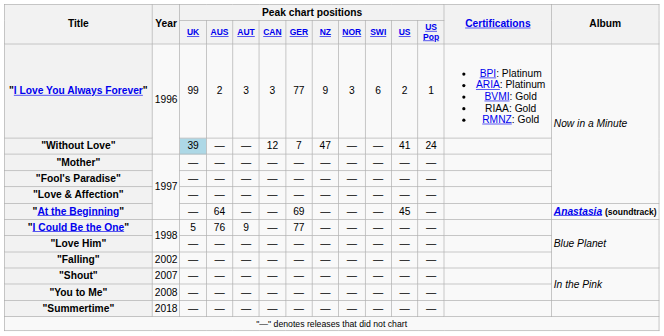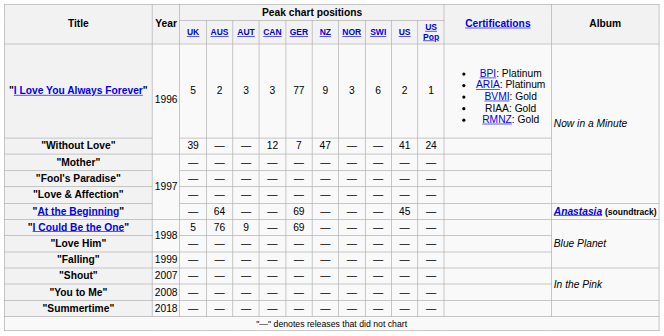"I Love You Always Forever" | Peak chart positions / UK: 99 -> 5
"Without Love" | Peak chart positions / UK: lightblue background -> no background
"I Could Be the One" | Peak chart positions / GER: 77 -> 69
"Falling" | Year: 2002 -> 1999
